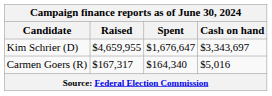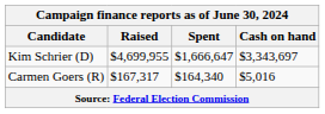Kim Schrier (D) | Raised: $4,659,955 -> $4,699,955
Kim Schrier (D) | Spent: $1,676,647 -> $1,666,647
